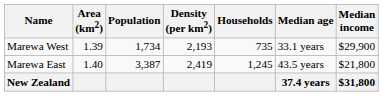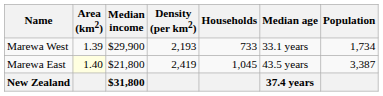columns swapped: Population <-> Median income
Marewa West | Households: 735 -> 733
Marewa East | Area (km2): no background -> lightyellow background
Marewa East | Households: 1,245 -> 1,045
